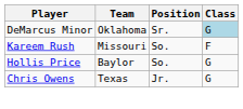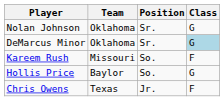+ row: Nolan Johnson | Oklahoma | Sr. | G
Chris Owens | Class: G -> F
